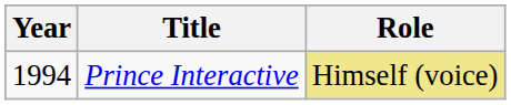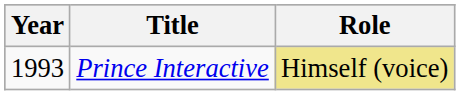Prince Interactive | Year: 1994 -> 1993
